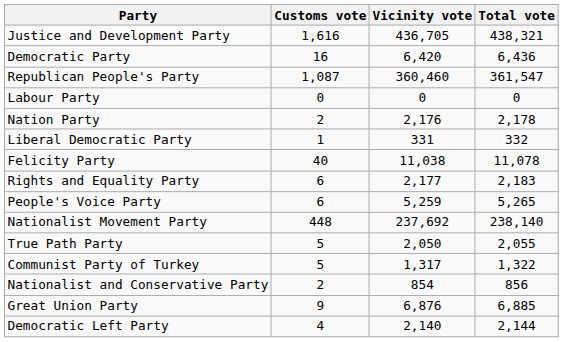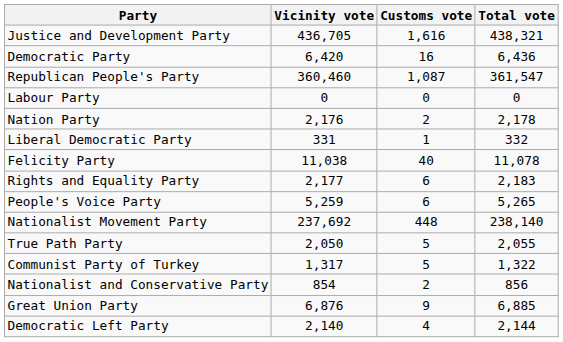columns swapped: Vicinity vote <-> Customs vote
